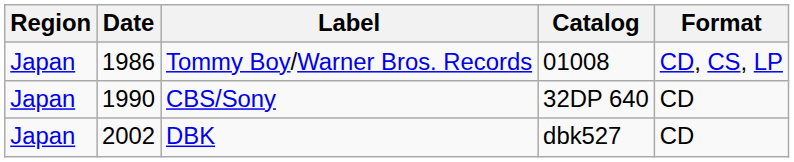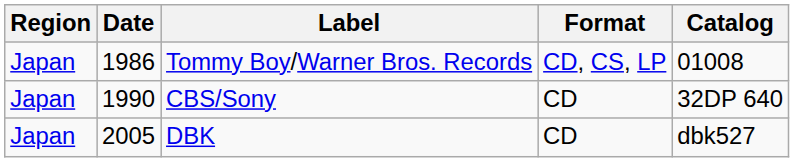columns swapped: Format <-> Catalog
DBK | Date: 2002 -> 2005
